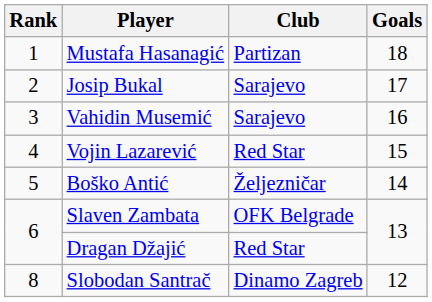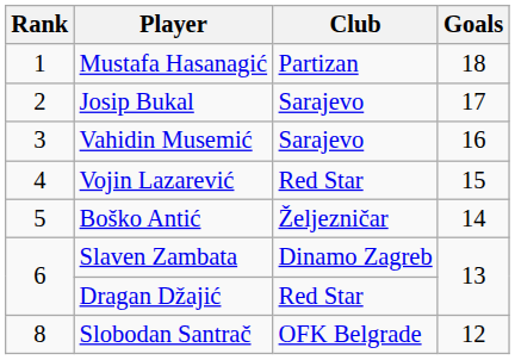Slaven Zambata | Club: OFK Belgrade -> Dinamo Zagreb
Slobodan Santrač | Club: Dinamo Zagreb -> OFK Belgrade
